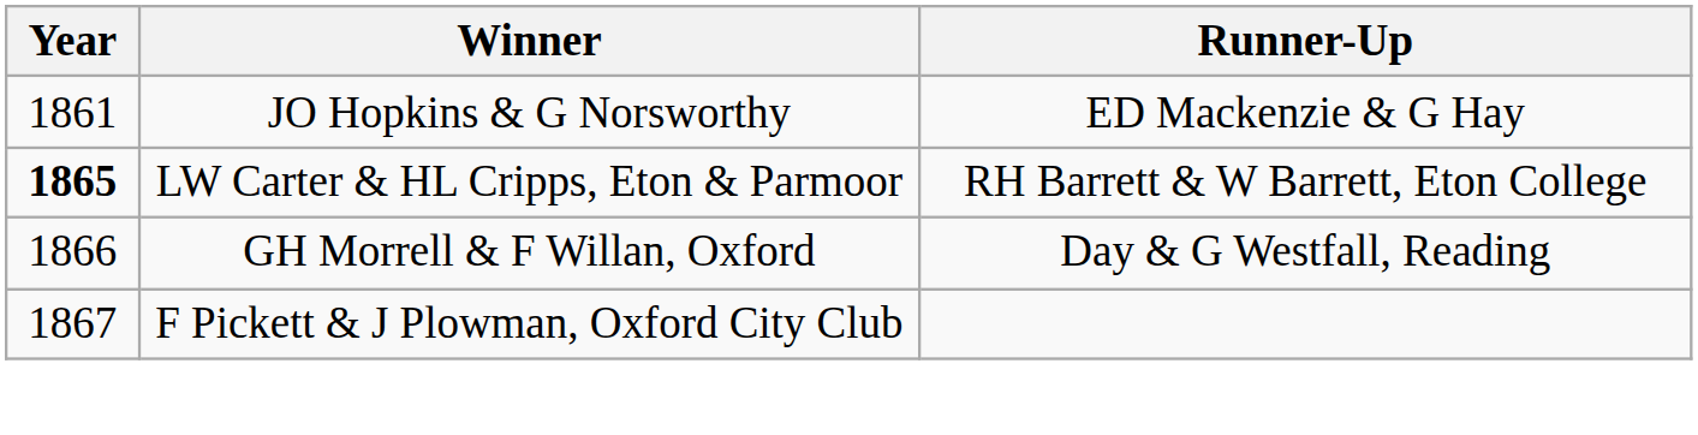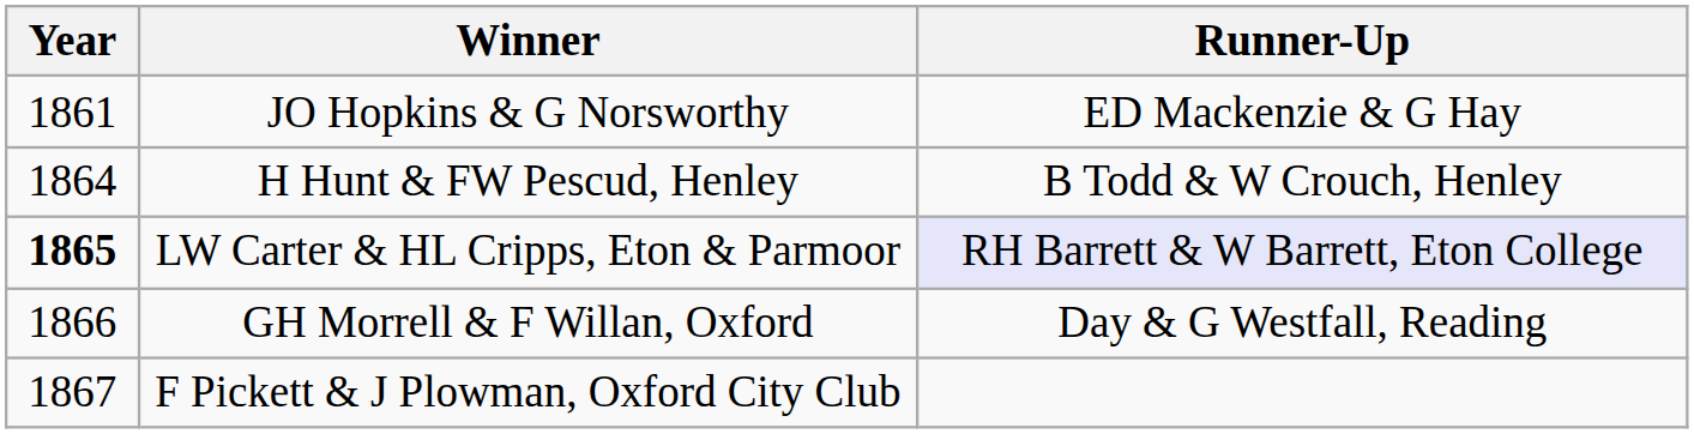+ row: 1864 | H Hunt & FW Pescud, Henley | B Todd & W Crouch, Henley
LW Carter & HL Cripps, Eton & Parmoor | Runner-Up: no background -> lavender background
